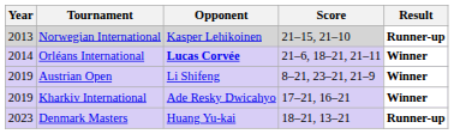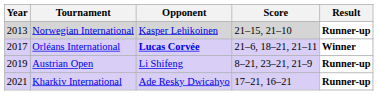Orléans International | Year: 2014 -> 2017
Austrian Open | Result: Winner -> Runner-up
Kharkiv International | Year: 2019 -> 2021
Kharkiv International | Result: Winner -> Runner-up
- row: 2023 | Denmark Masters | Huang Yu-kai | 18–21, 13–21 | Runner-up
